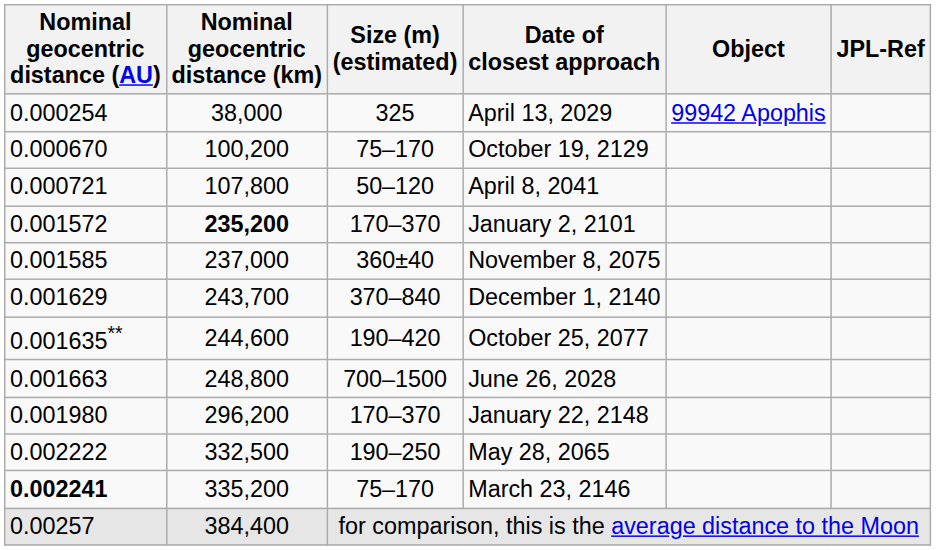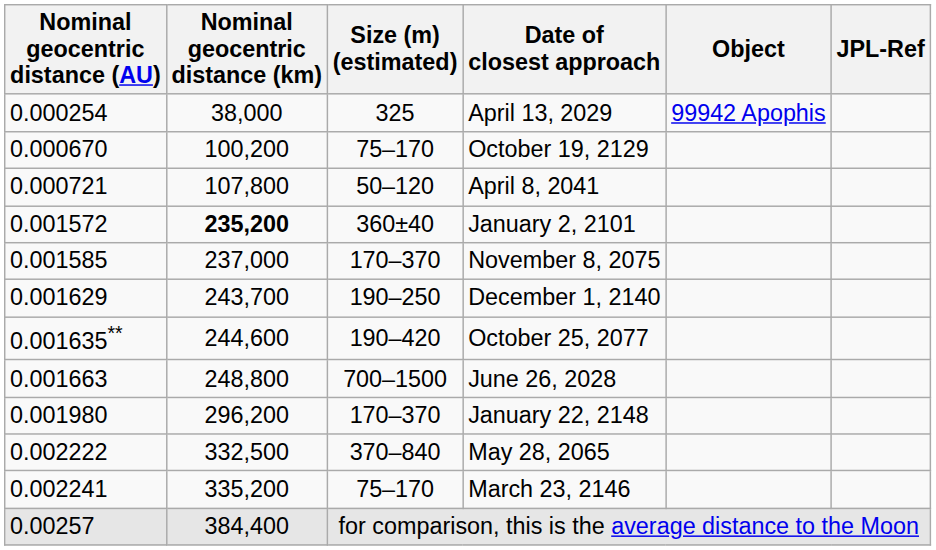January 2, 2101 | Size (m) (estimated): 170–370 -> 360±40
November 8, 2075 | Size (m) (estimated): 360±40 -> 170–370
December 1, 2140 | Size (m) (estimated): 370–840 -> 190–250
May 28, 2065 | Size (m) (estimated): 190–250 -> 370–840
March 23, 2146 | Nominal geocentric distance (AU): bold -> normal
